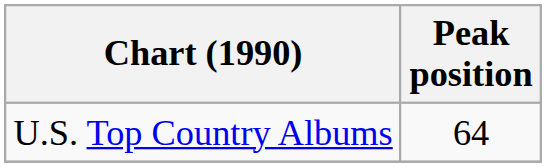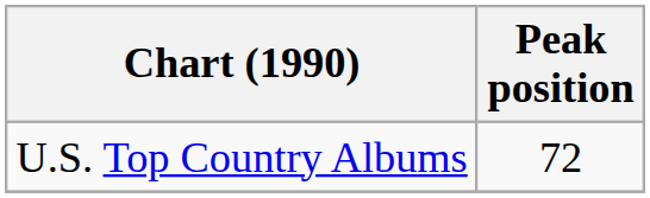U.S. Top Country Albums | Peak position: 64 -> 72
